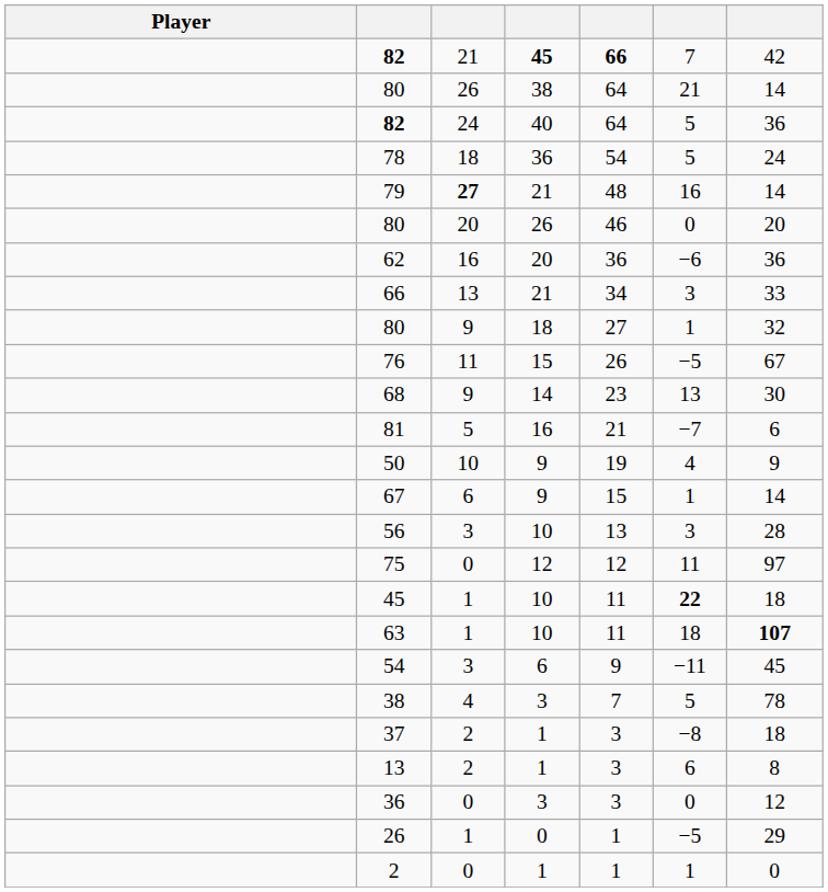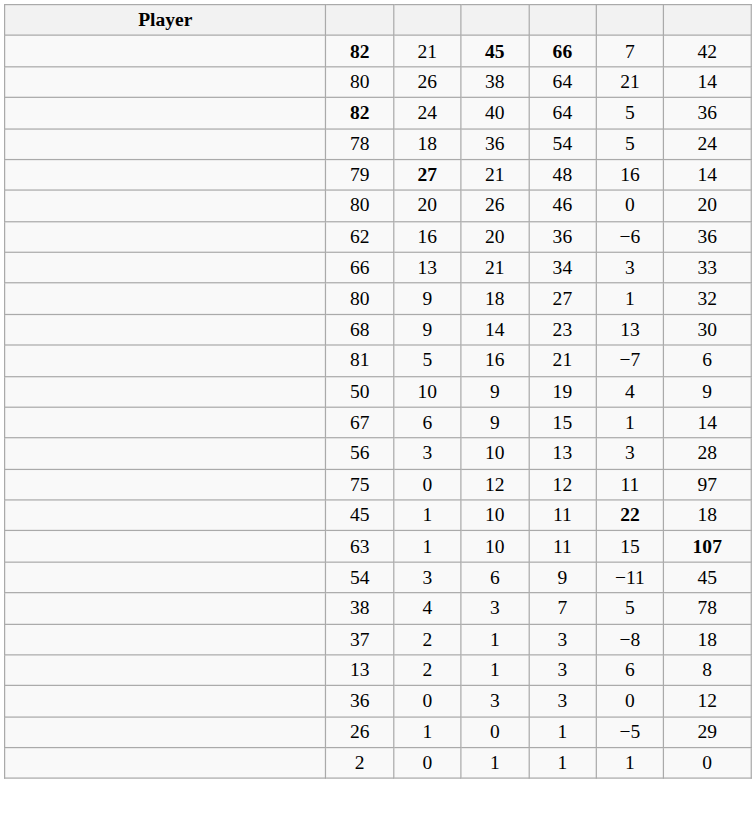- row: 76 | 11 | 15 | 26 | −5 | 67
63 | column 6: 18 -> 15
